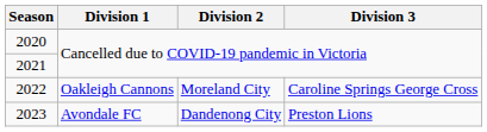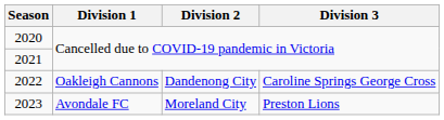2022 | Division 2: Moreland City -> Dandenong City
2023 | Division 2: Dandenong City -> Moreland City
